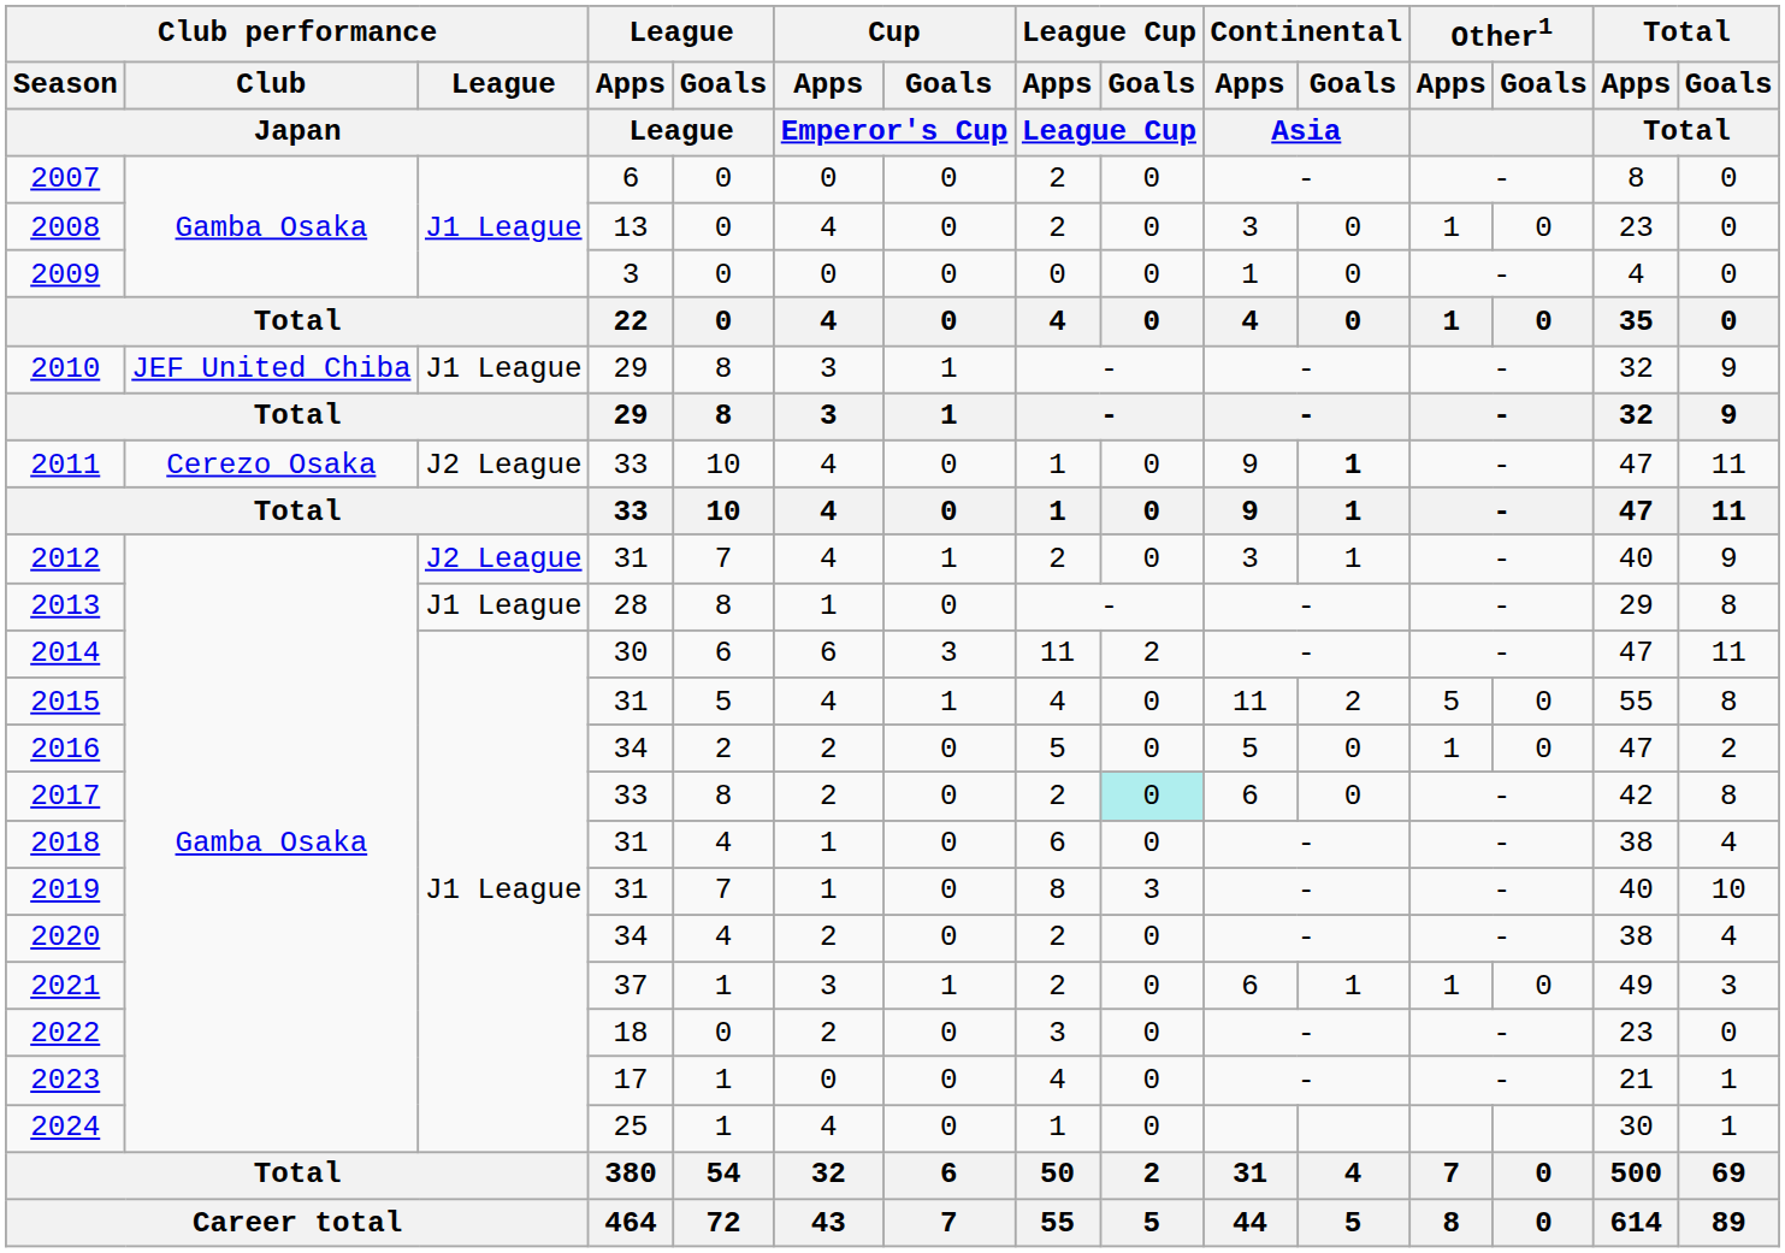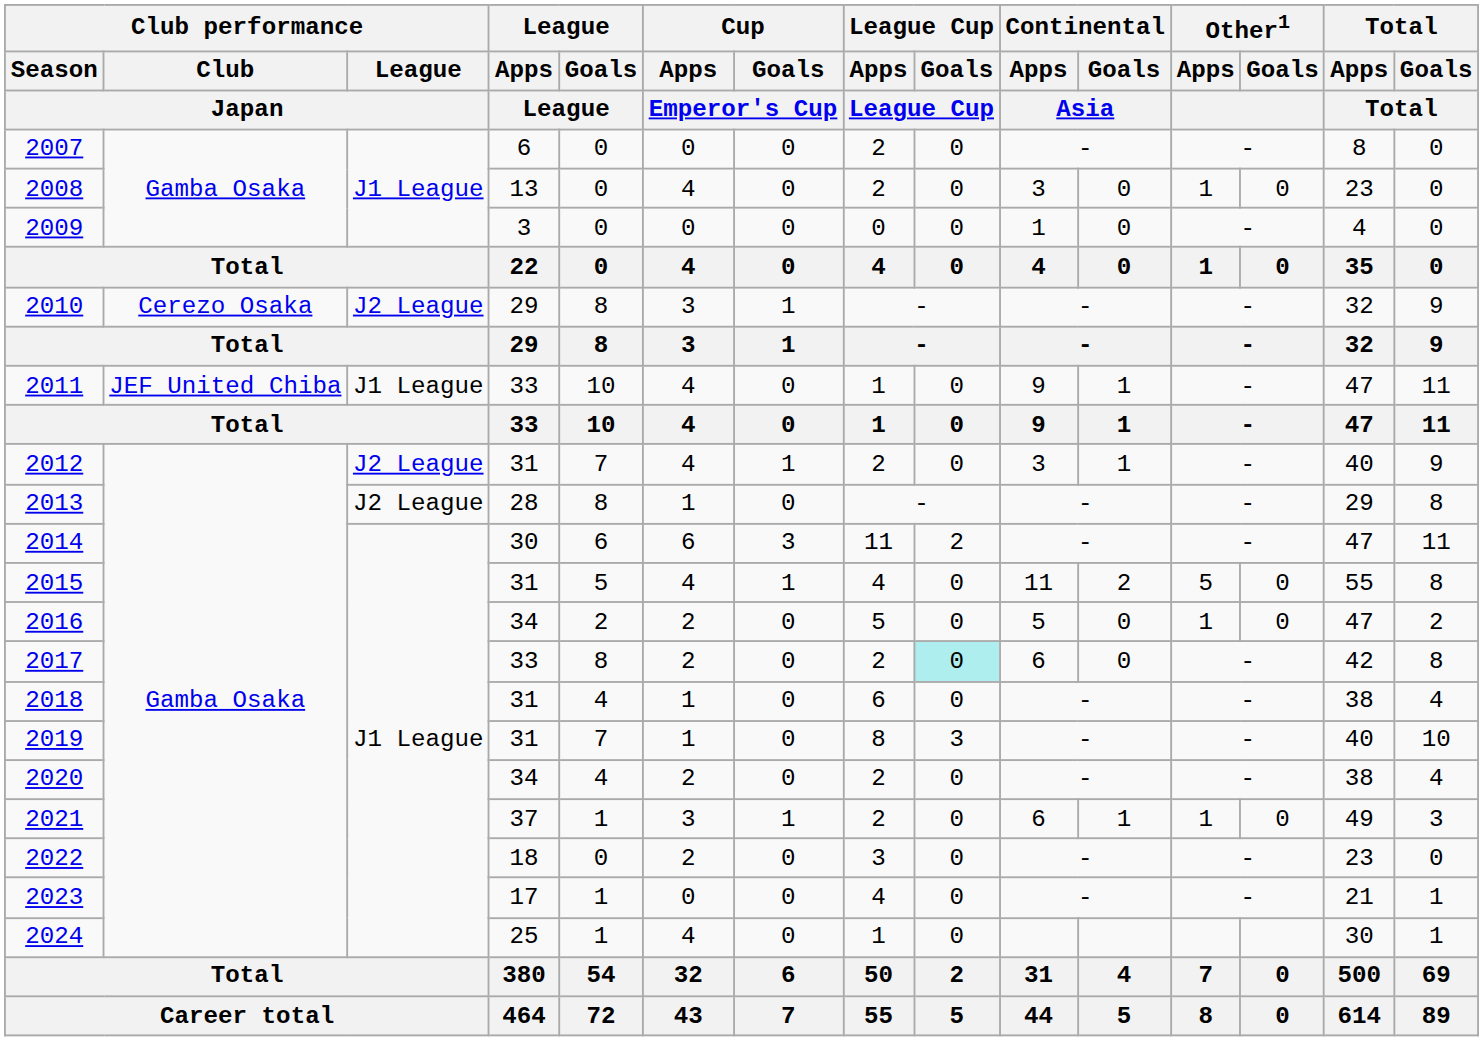2010 | Club performance / Club / Japan: JEF United Chiba -> Cerezo Osaka
2010 | Club performance / League / Japan: J1 League -> J2 League
2011 | Club performance / Club / Japan: Cerezo Osaka -> JEF United Chiba
2011 | Club performance / League / Japan: J2 League -> J1 League
2011 | Continental / Goals / Asia: bold -> normal
2013 | Club performance / League / Japan: J1 League -> J2 League
